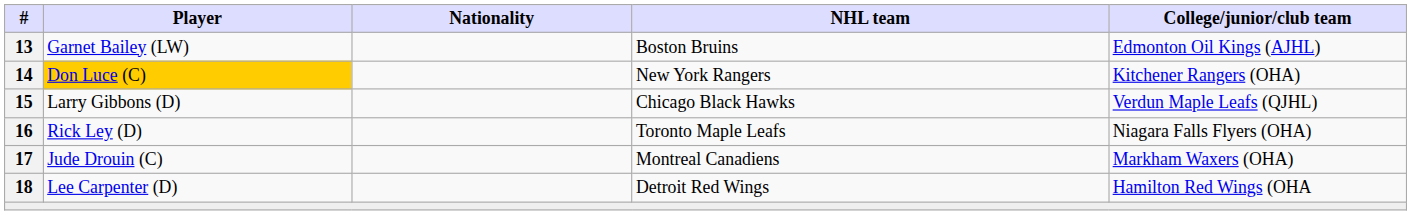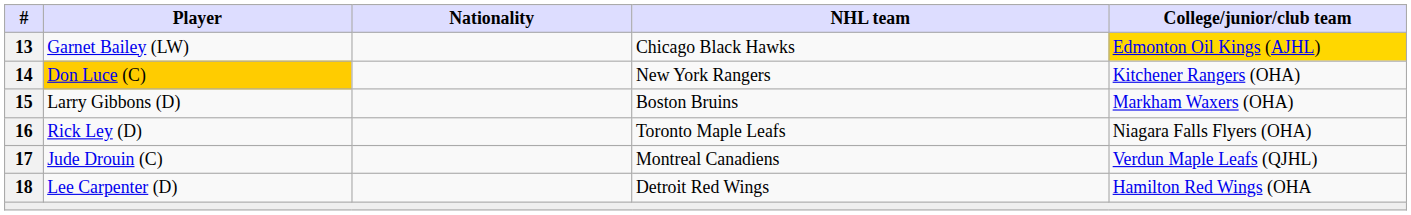Garnet Bailey (LW) | NHL team: Boston Bruins -> Chicago Black Hawks
Garnet Bailey (LW) | College/junior/club team: no background -> gold background
Larry Gibbons (D) | NHL team: Chicago Black Hawks -> Boston Bruins
Larry Gibbons (D) | College/junior/club team: Verdun Maple Leafs (QJHL) -> Markham Waxers (OHA)
Jude Drouin (C) | College/junior/club team: Markham Waxers (OHA) -> Verdun Maple Leafs (QJHL)
